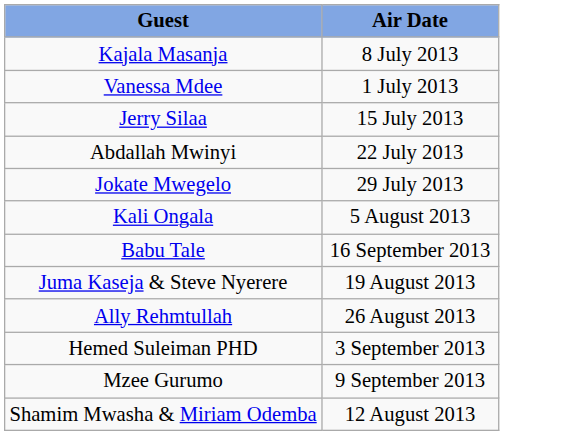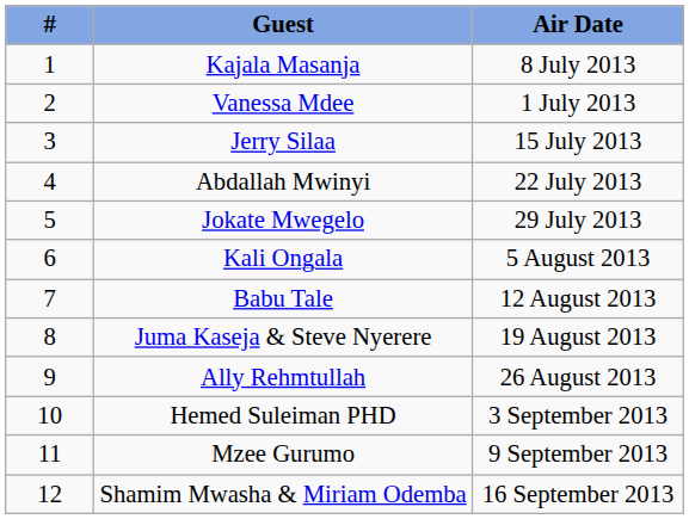+ column: # | 1 | 2 | 3 | 4 | 5 | 6 | 7 | 8 | 9 | 10 | 11 | 12
Babu Tale | Air Date: 16 September 2013 -> 12 August 2013
Shamim Mwasha & Miriam Odemba | Air Date: 12 August 2013 -> 16 September 2013
